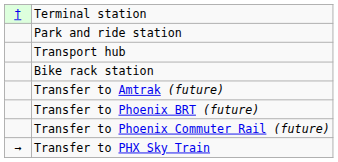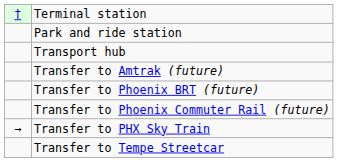- row: Bike rack station
+ row: Transfer to Tempe Streetcar
